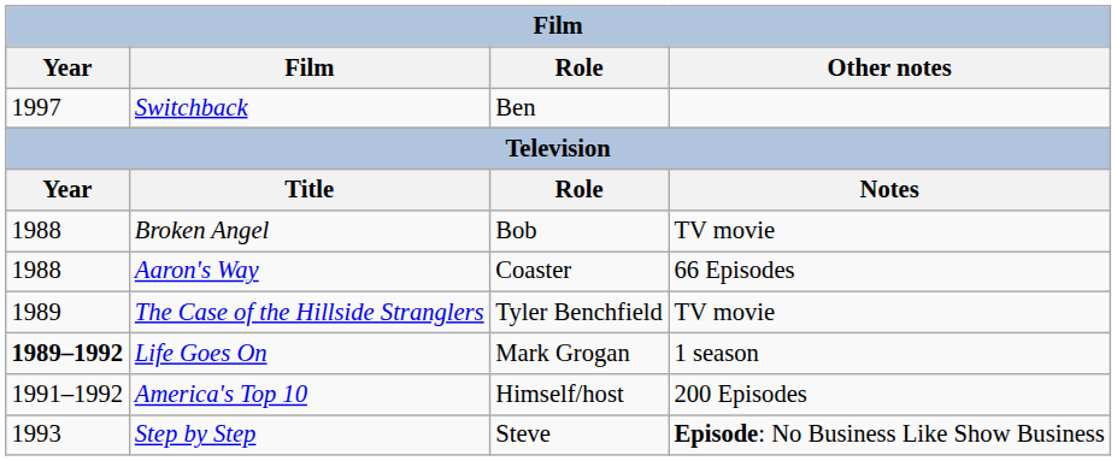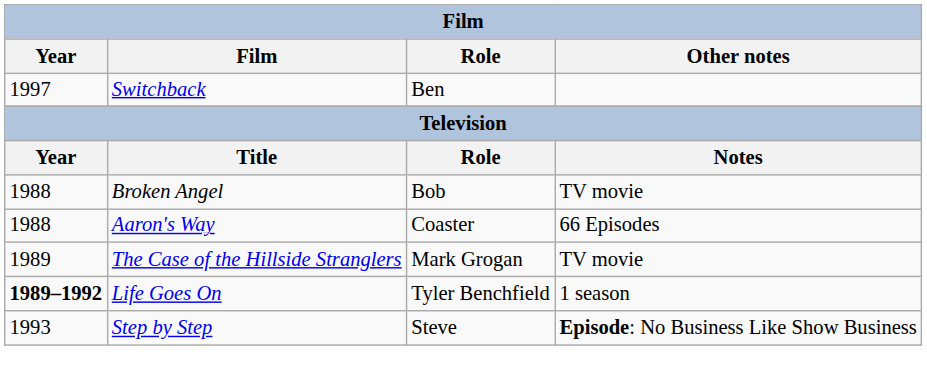The Case of the Hillside Stranglers | Role: Tyler Benchfield -> Mark Grogan
Life Goes On | Role: Mark Grogan -> Tyler Benchfield
- row: 1991–1992 | America's Top 10 | Himself/host | 200 Episodes
